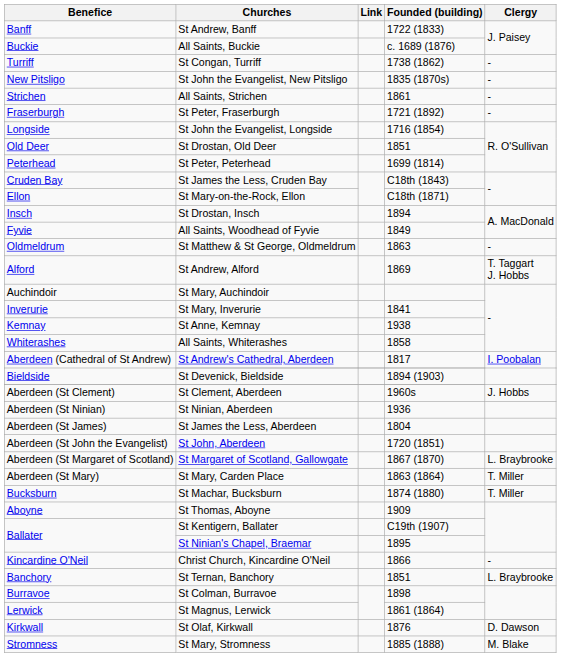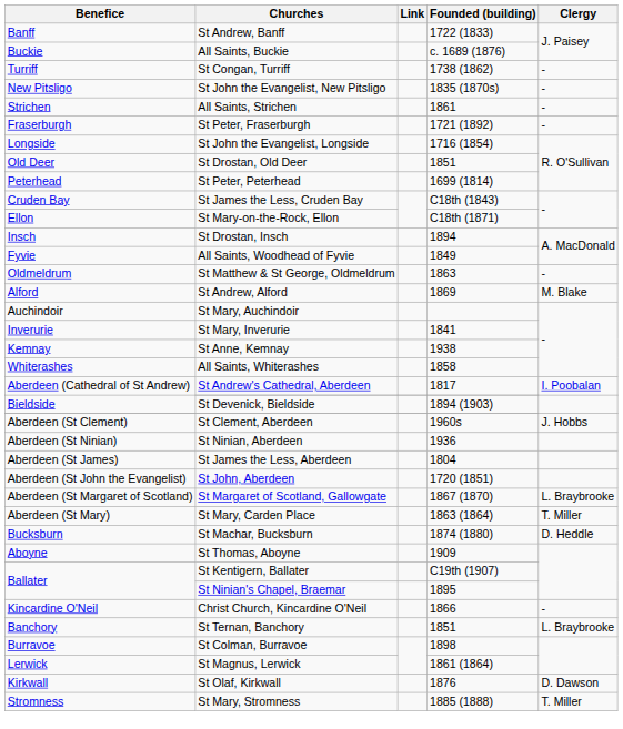St Andrew, Alford | Clergy: T. Taggart J. Hobbs -> M. Blake
St Machar, Bucksburn | Clergy: T. Miller -> D. Heddle
St Mary, Stromness | Clergy: M. Blake -> T. Miller
